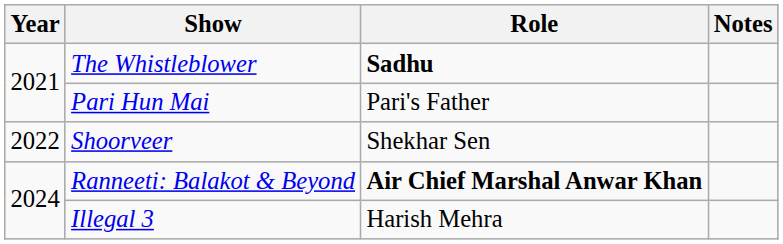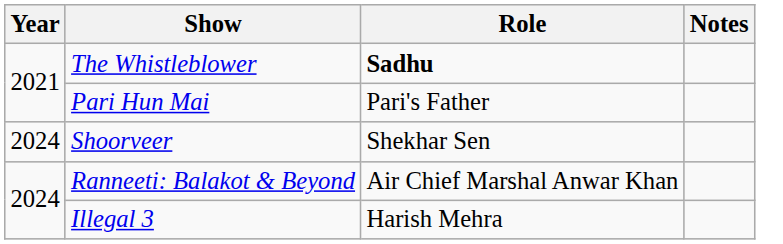Shoorveer | Year: 2022 -> 2024
Ranneeti: Balakot & Beyond | Role: bold -> normal
